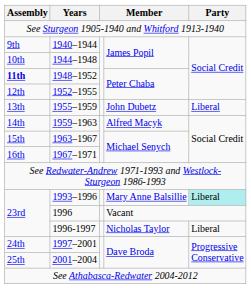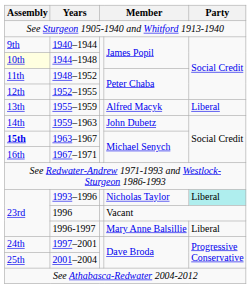1944–1948 | Assembly: no background -> lightyellow background
1948–1952 | Assembly: bold -> normal
1955–1959 | column 4: John Dubetz -> Alfred Macyk
1959–1963 | column 4: Alfred Macyk -> John Dubetz
1963–1967 | Assembly: normal -> bold
1993–1996 | column 4: Mary Anne Balsillie -> Nicholas Taylor
1996-1997 | column 4: Nicholas Taylor -> Mary Anne Balsillie
